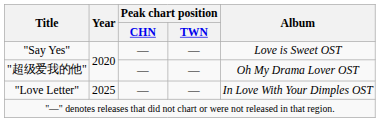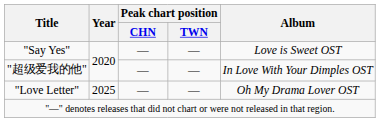"超级爱我的他" | Album: Oh My Drama Lover OST -> In Love With Your Dimples OST
"Love Letter" | Album: In Love With Your Dimples OST -> Oh My Drama Lover OST
